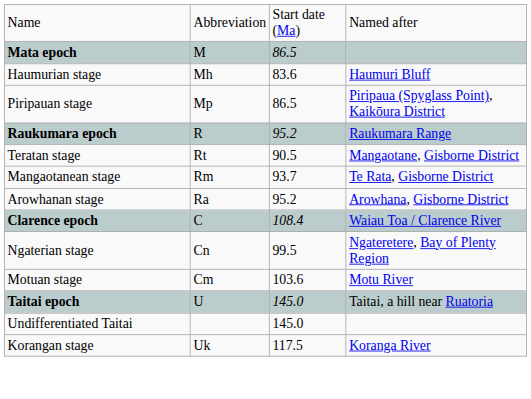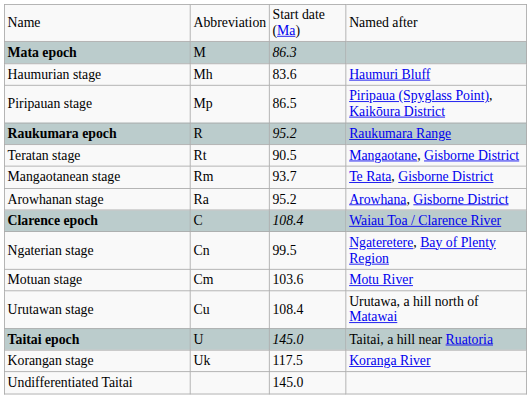Mata epoch | column 3: 86.5 -> 86.3
+ row: Urutawan stage | Cu | 108.4 | Urutawa, a hill north of Matawai
rows swapped: Korangan stage <-> Undifferentiated Taitai
